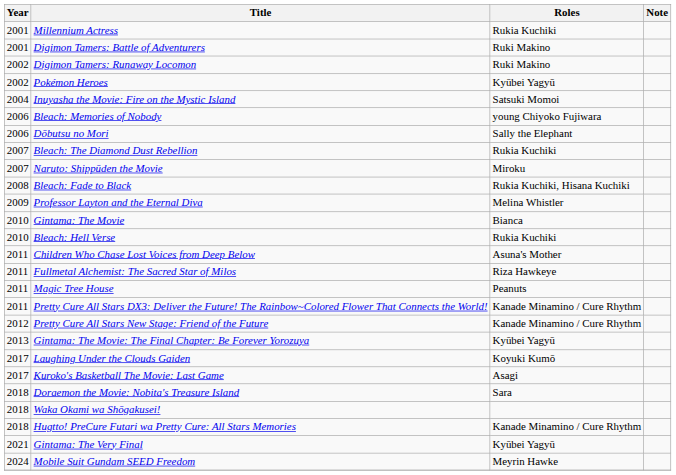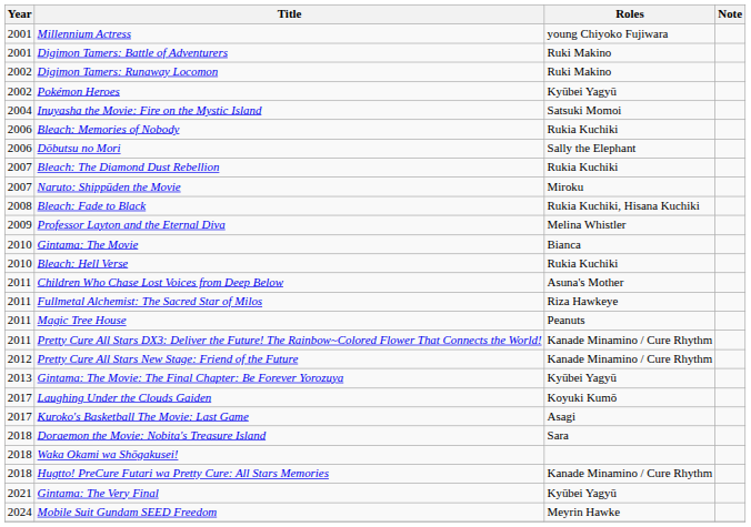Millennium Actress | Roles: Rukia Kuchiki -> young Chiyoko Fujiwara
Bleach: Memories of Nobody | Roles: young Chiyoko Fujiwara -> Rukia Kuchiki
